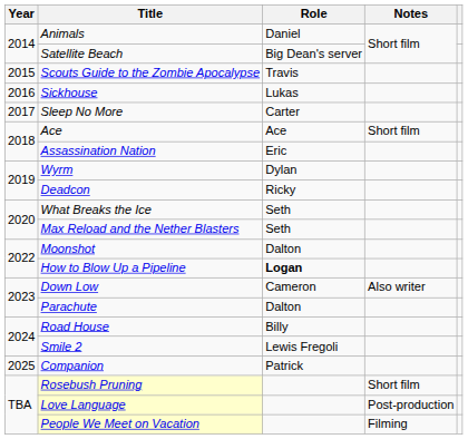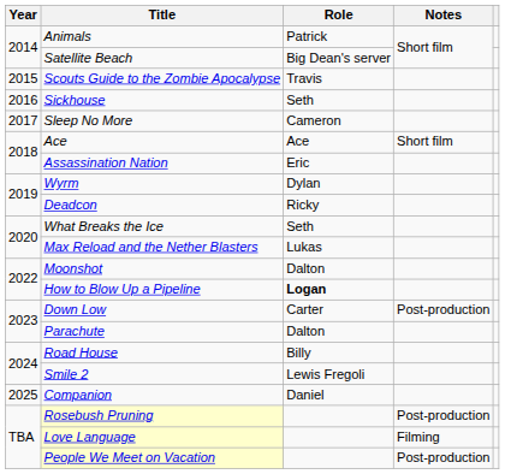Animals | Role: Daniel -> Patrick
Sickhouse | Role: Lukas -> Seth
Sleep No More | Role: Carter -> Cameron
Max Reload and the Nether Blasters | Role: Seth -> Lukas
Down Low | Role: Cameron -> Carter
Down Low | Notes: Also writer -> Post-production
Companion | Role: Patrick -> Daniel
Rosebush Pruning | Notes: Short film -> Post-production
Love Language | Notes: Post-production -> Filming
People We Meet on Vacation | Notes: Filming -> Post-production
